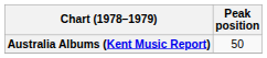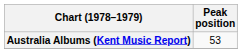Australia Albums (Kent Music Report) | Peak position: 50 -> 53
